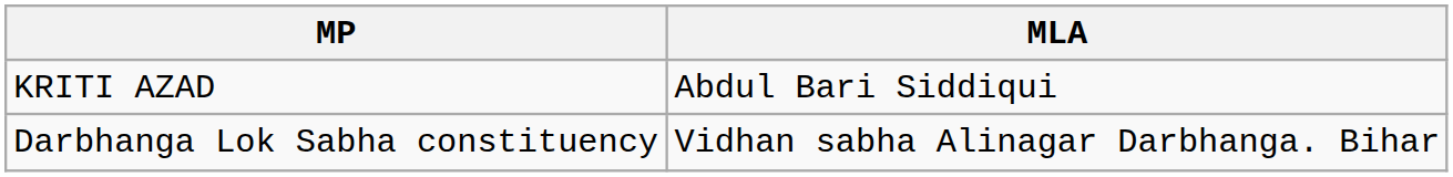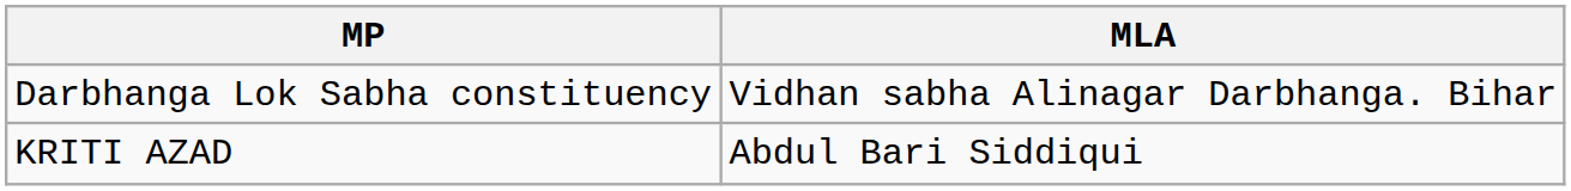rows swapped: Darbhanga Lok Sabha constituency <-> KRITI AZAD
